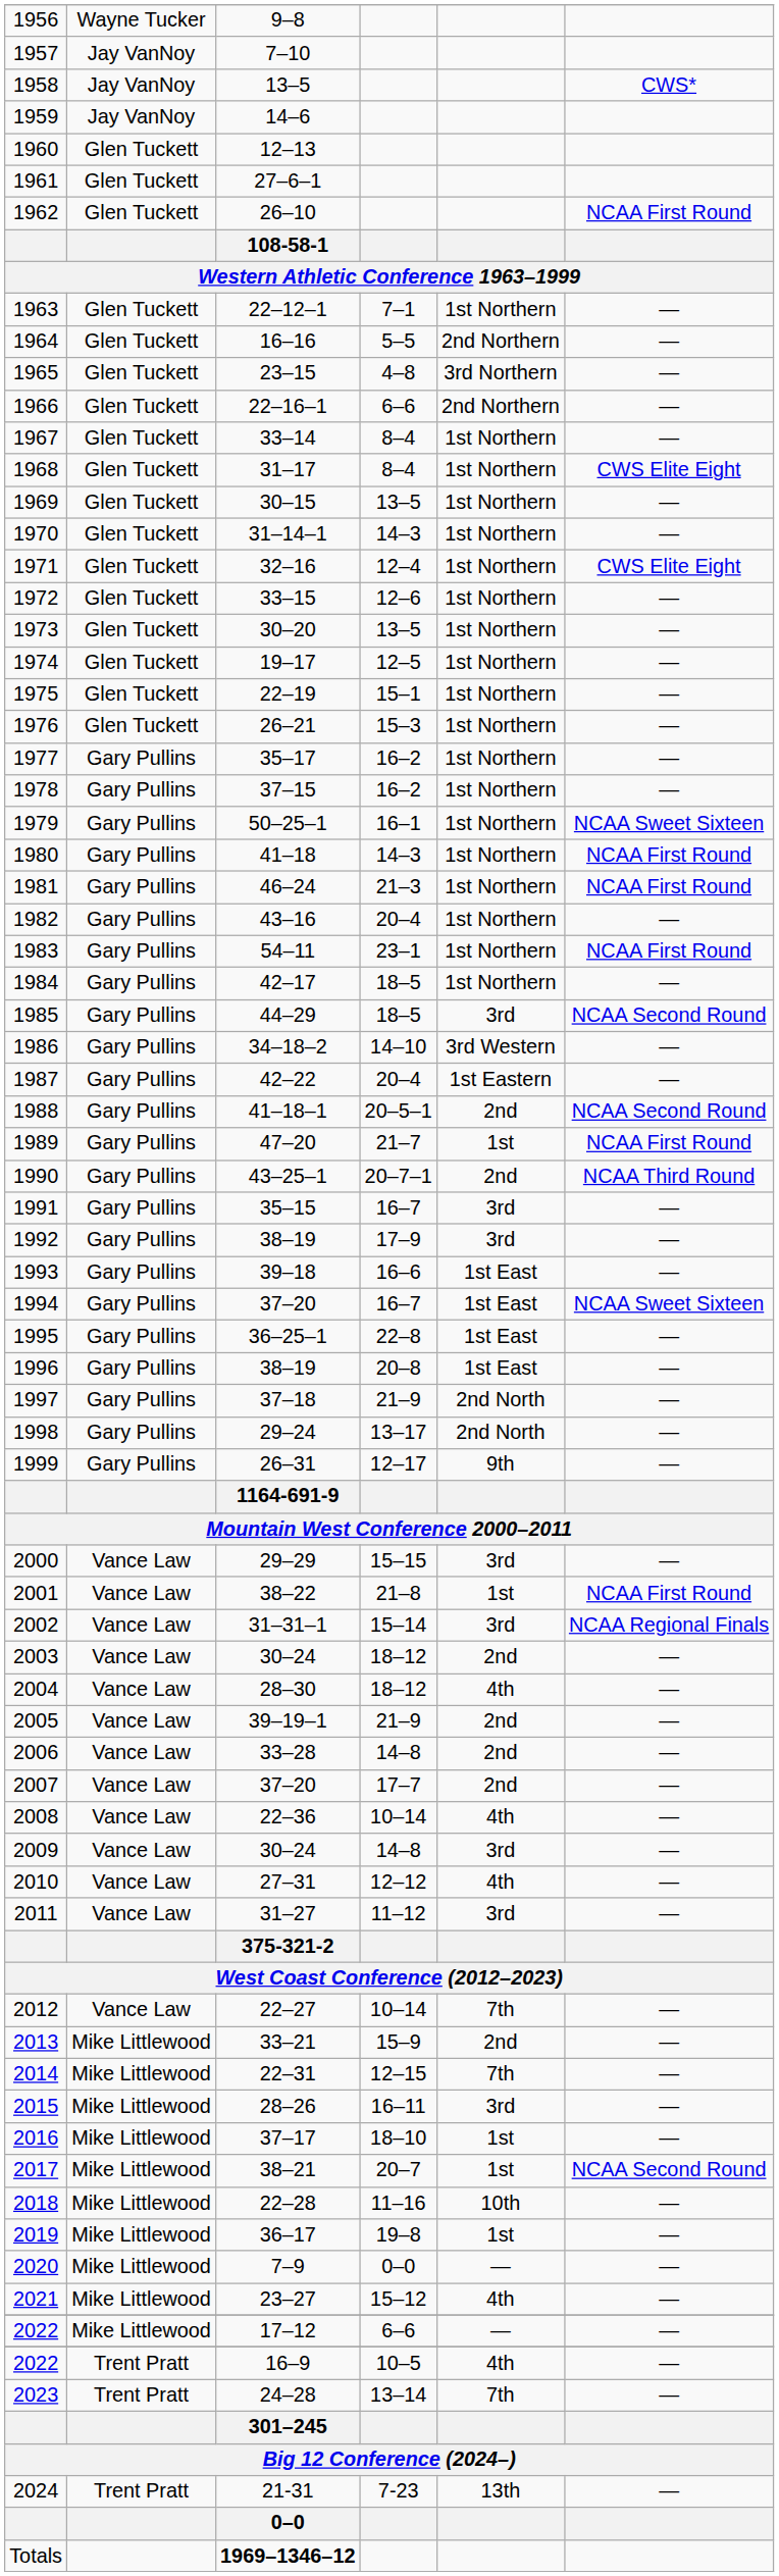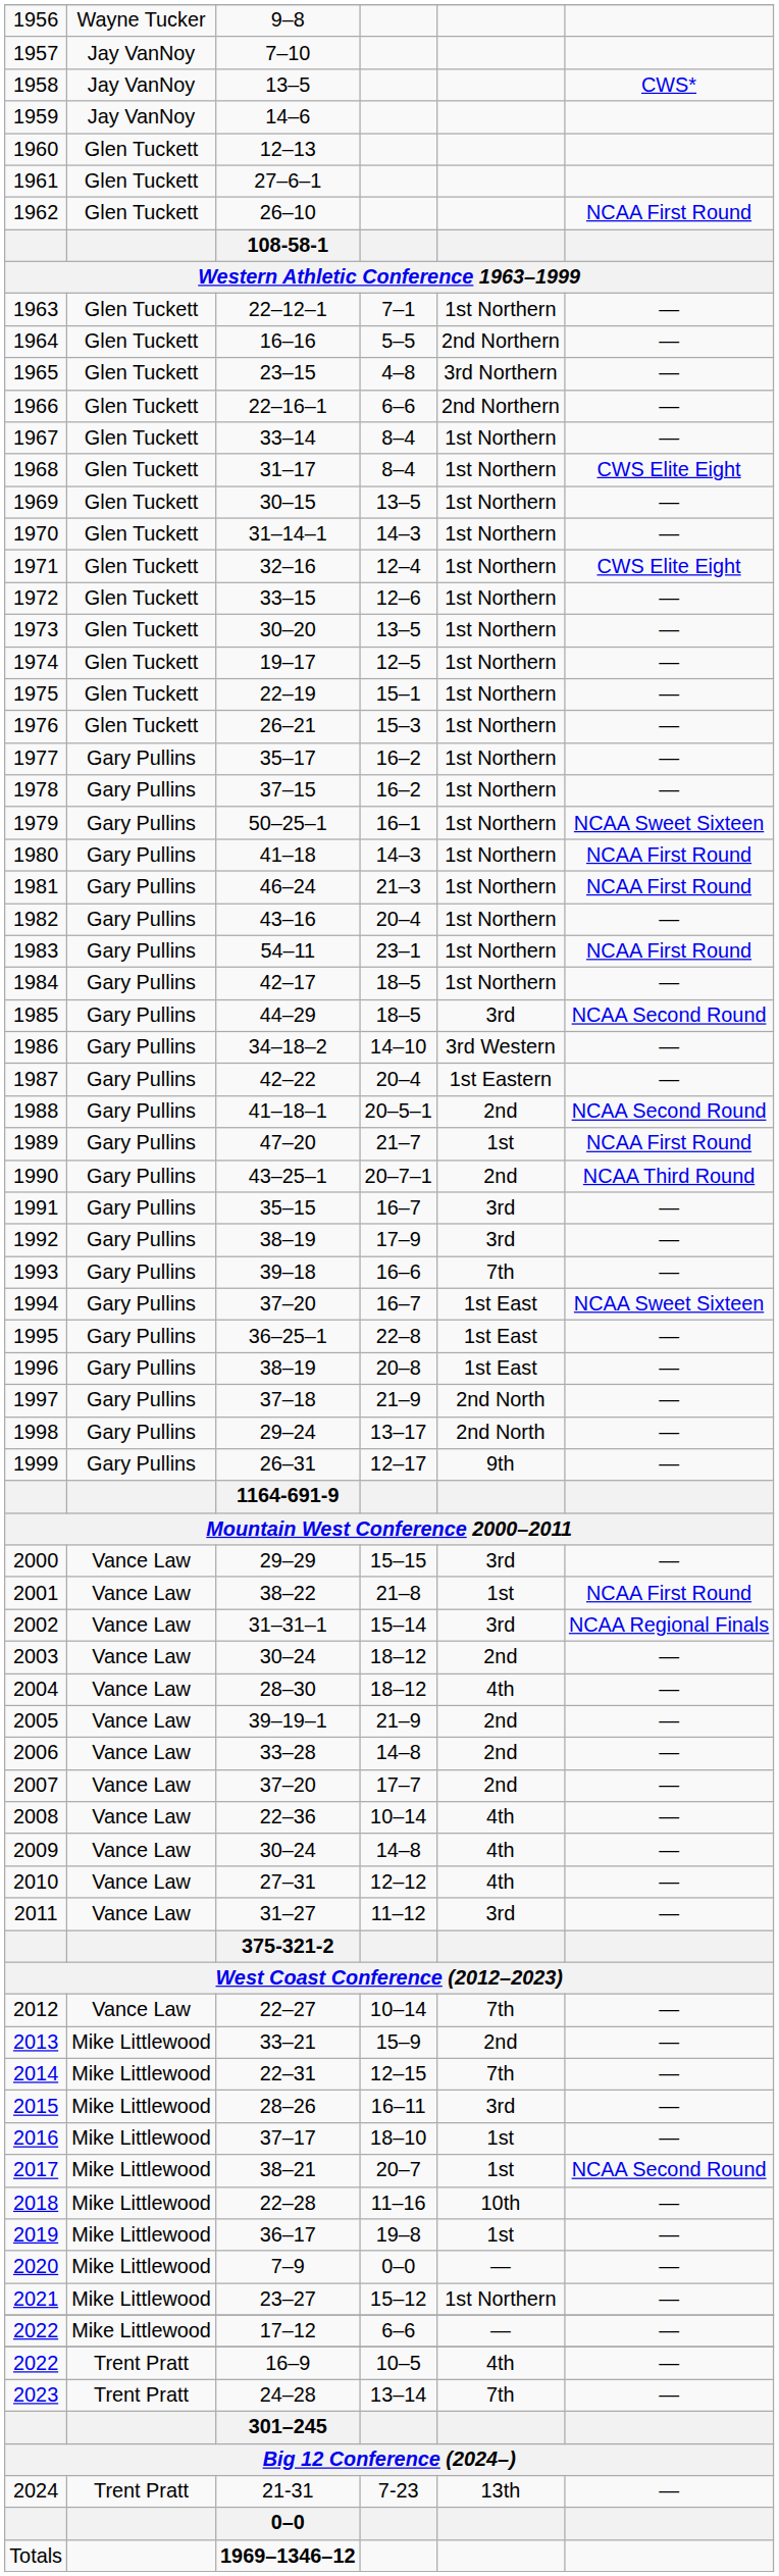1993 | column 5: 1st East -> 7th
2009 | column 5: 3rd -> 4th
2021 | column 5: 4th -> 1st Northern
